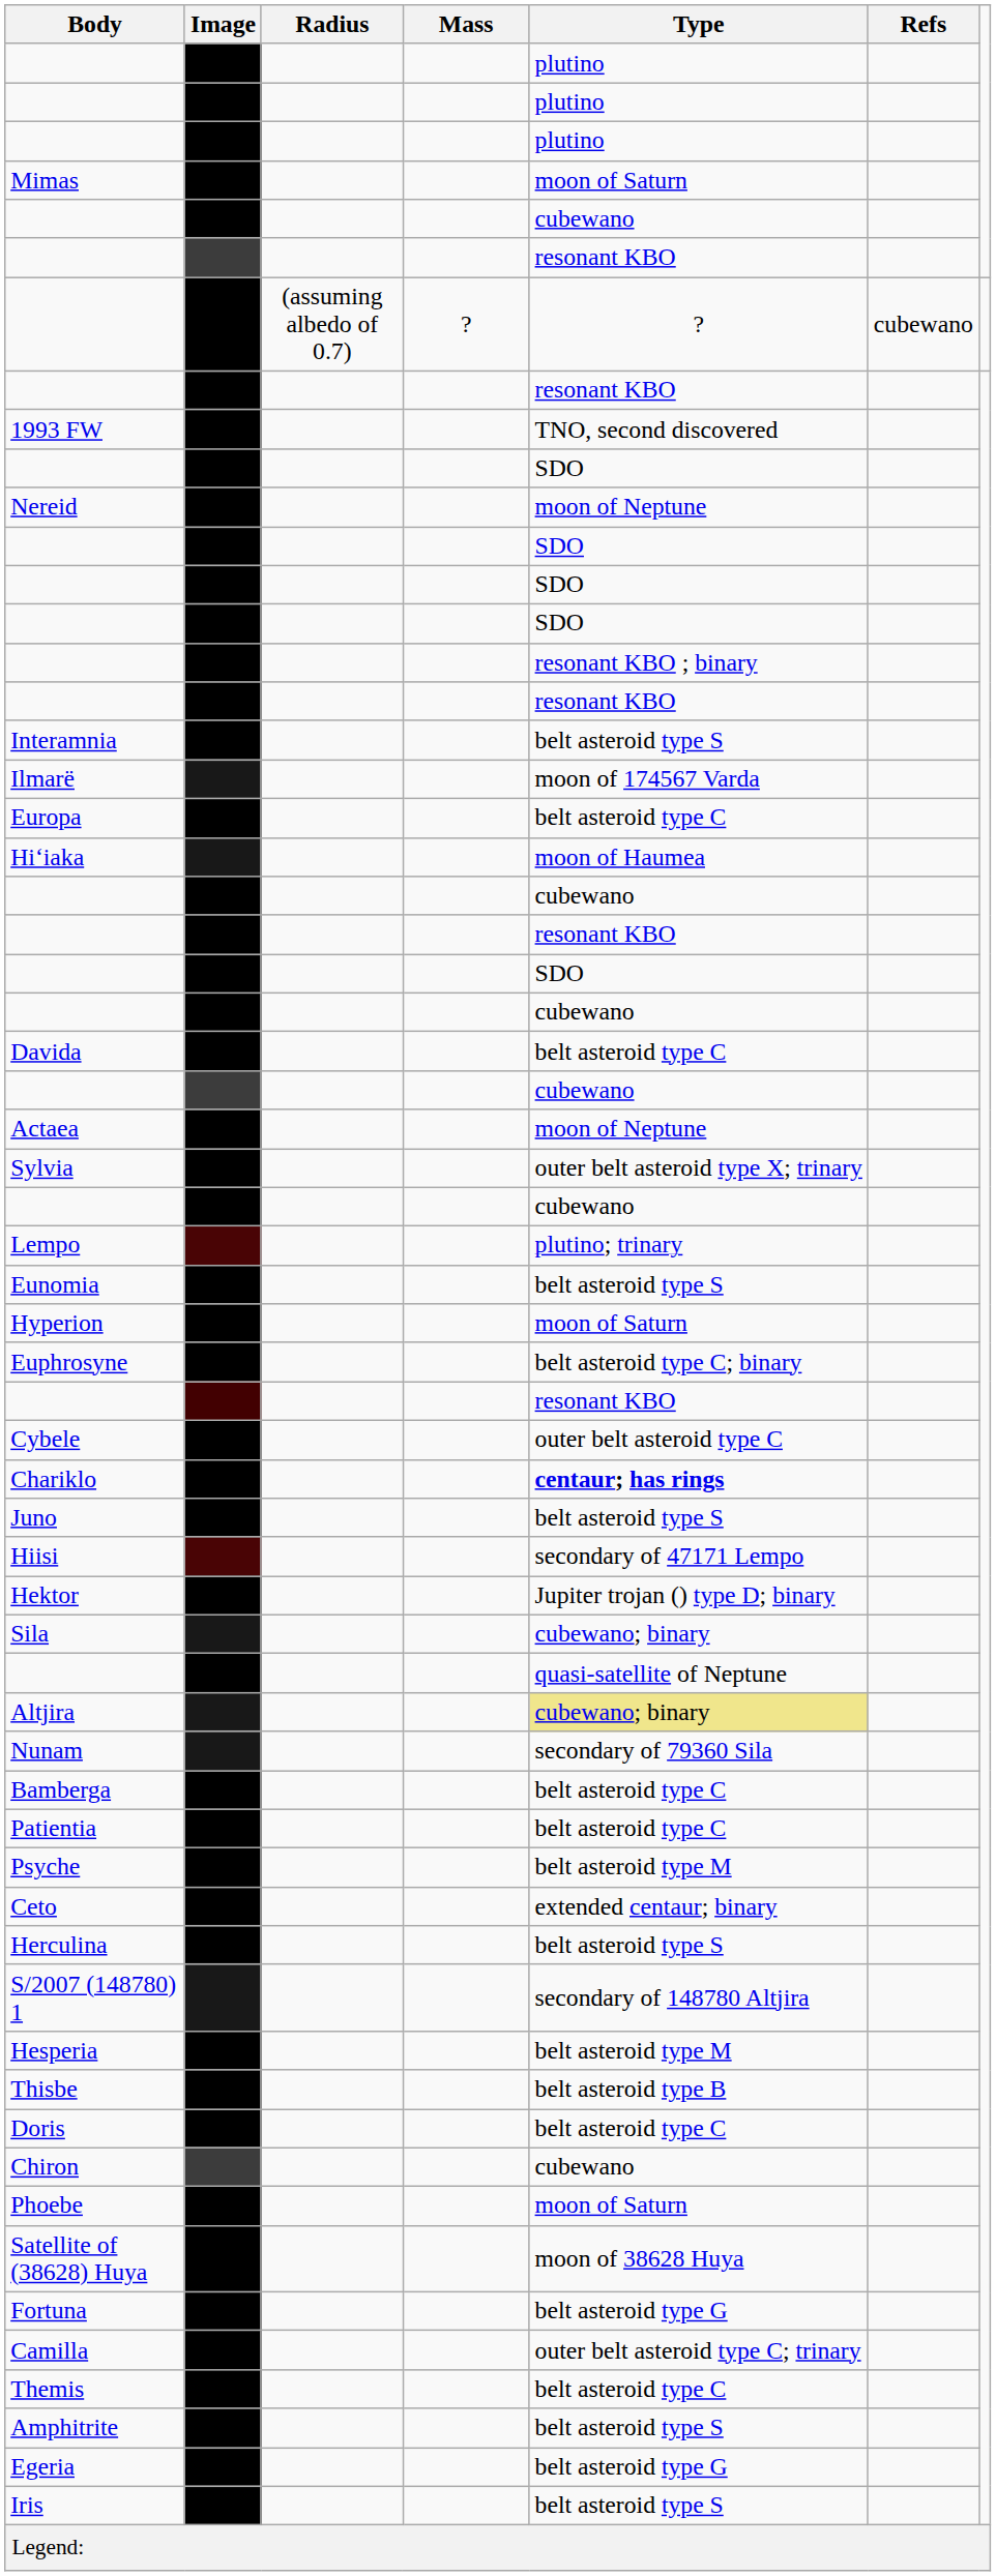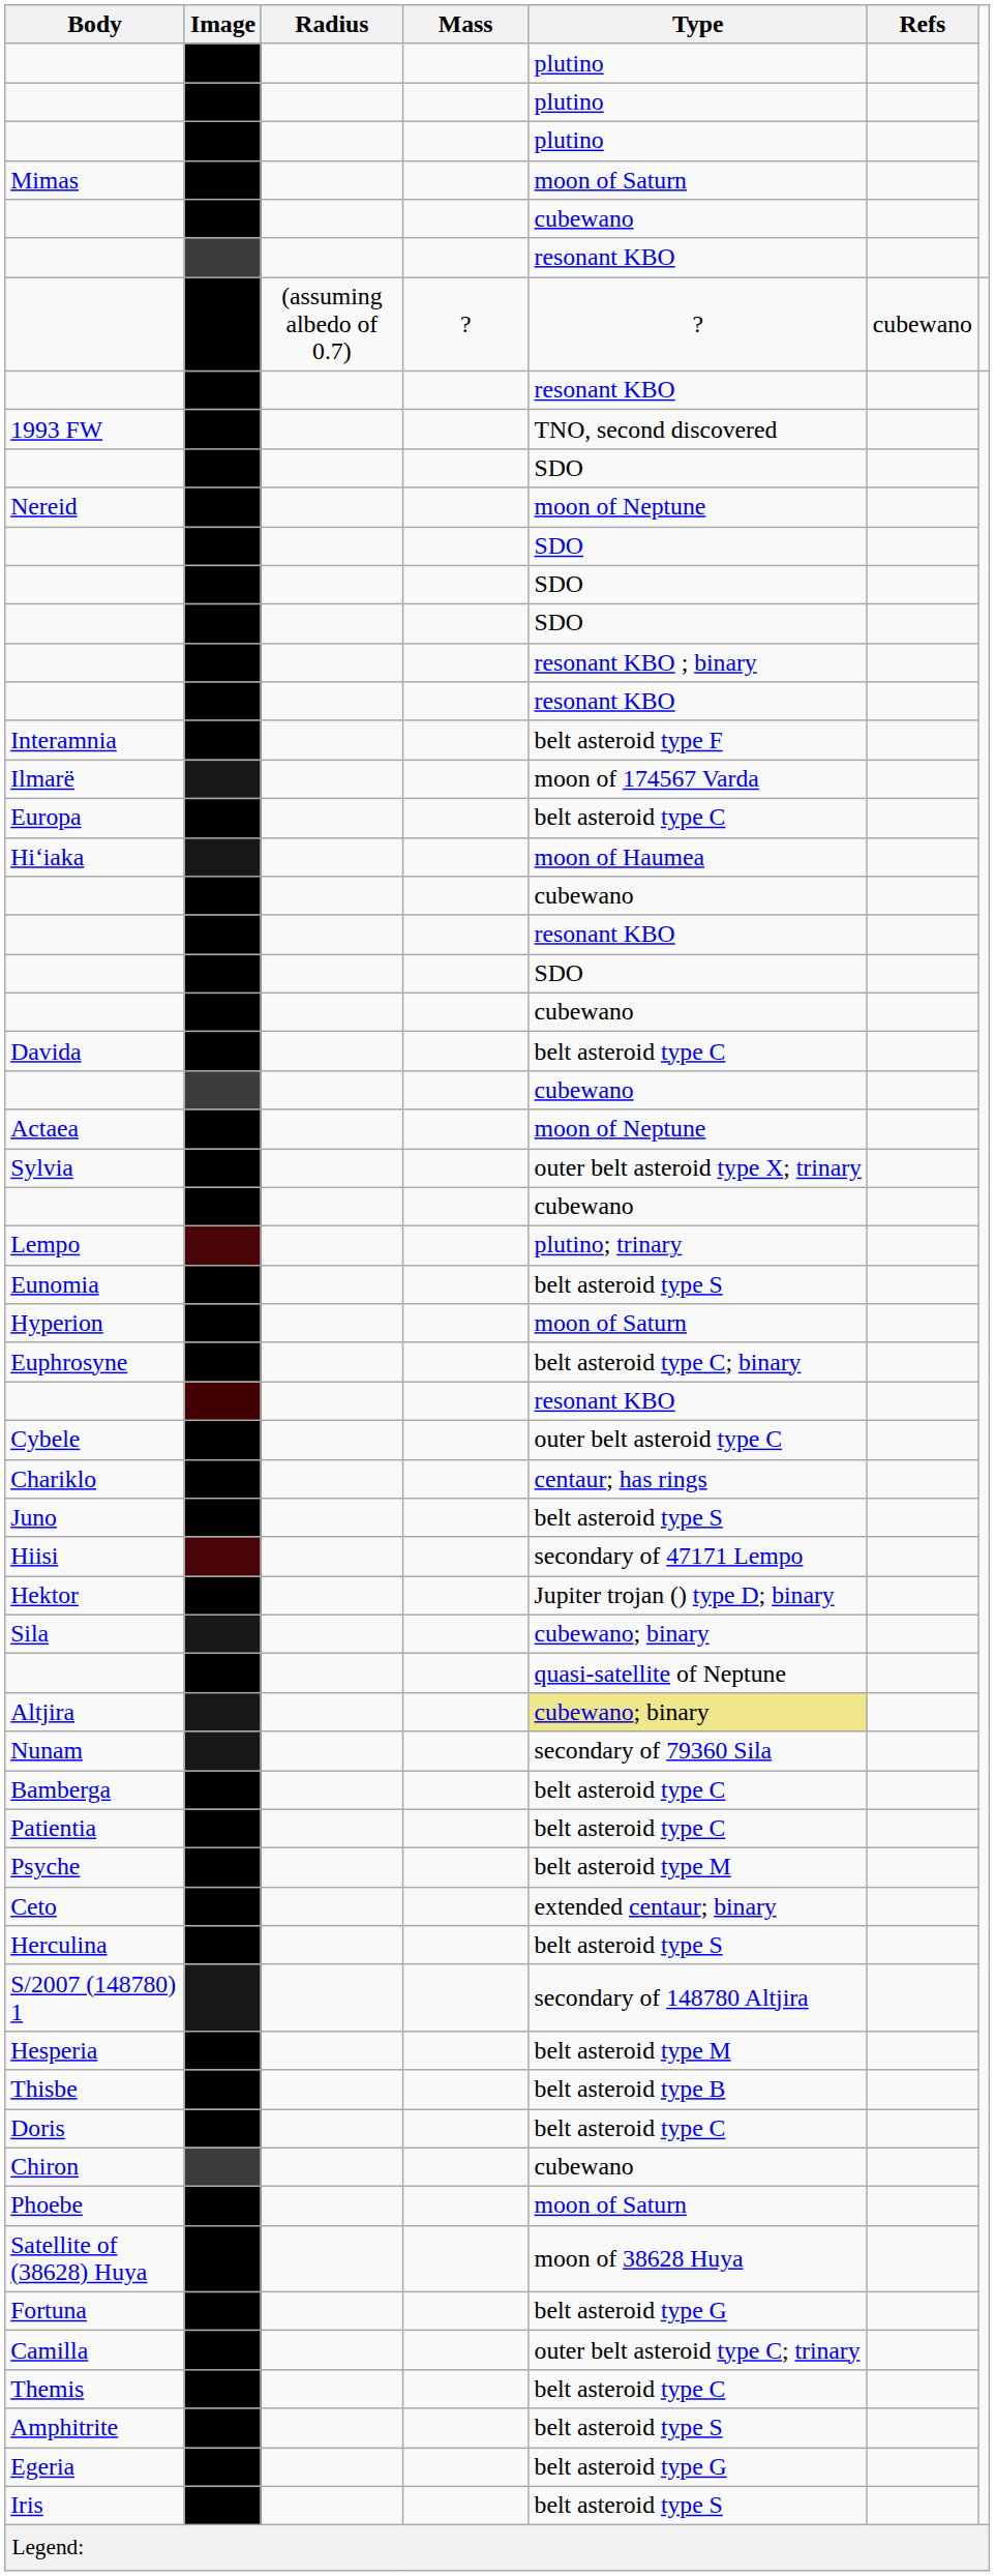Interamnia | Type: belt asteroid type S -> belt asteroid type F
Chariklo | Type: bold -> normal
